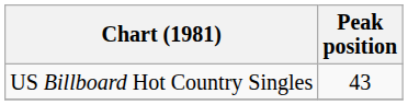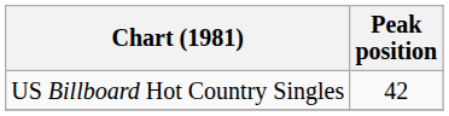US Billboard Hot Country Singles | Peak position: 43 -> 42
